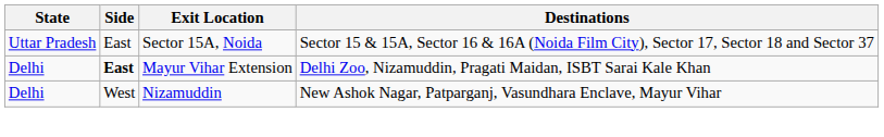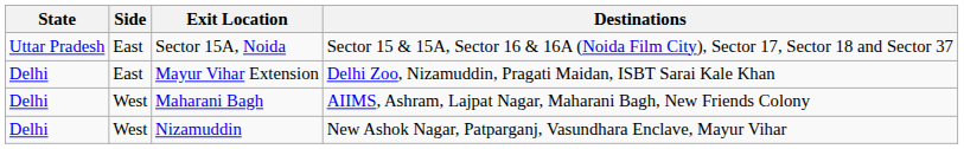Mayur Vihar Extension | Side: bold -> normal
+ row: Delhi | West | Maharani Bagh | AIIMS, Ashram, Lajpat Nagar, Maharani Bagh, New Friends Colony
